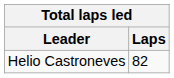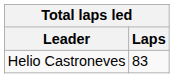Helio Castroneves | Laps: 82 -> 83
